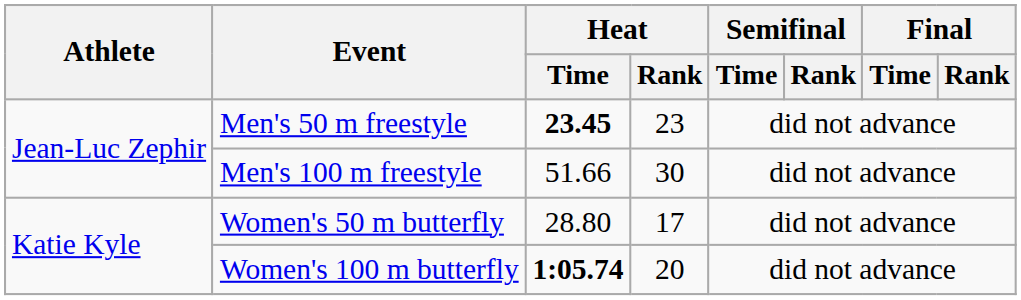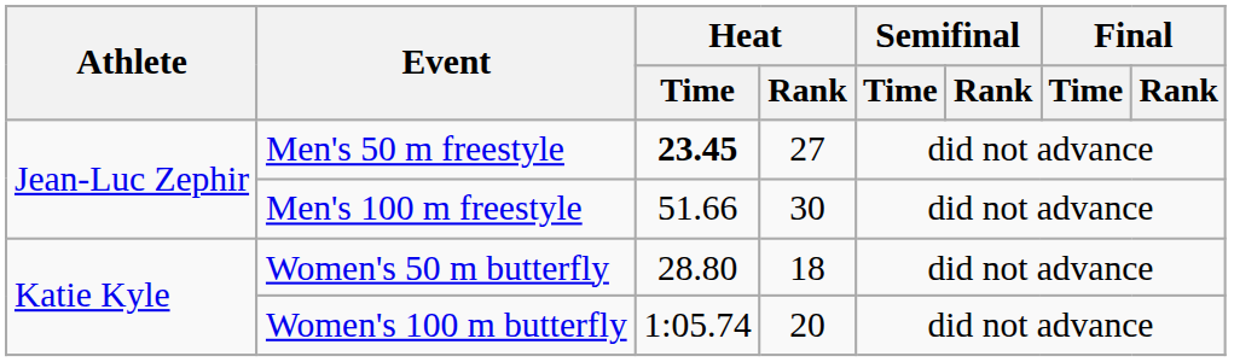Men's 50 m freestyle | Heat / Rank: 23 -> 27
Women's 50 m butterfly | Heat / Rank: 17 -> 18
Women's 100 m butterfly | Heat / Time: bold -> normal
